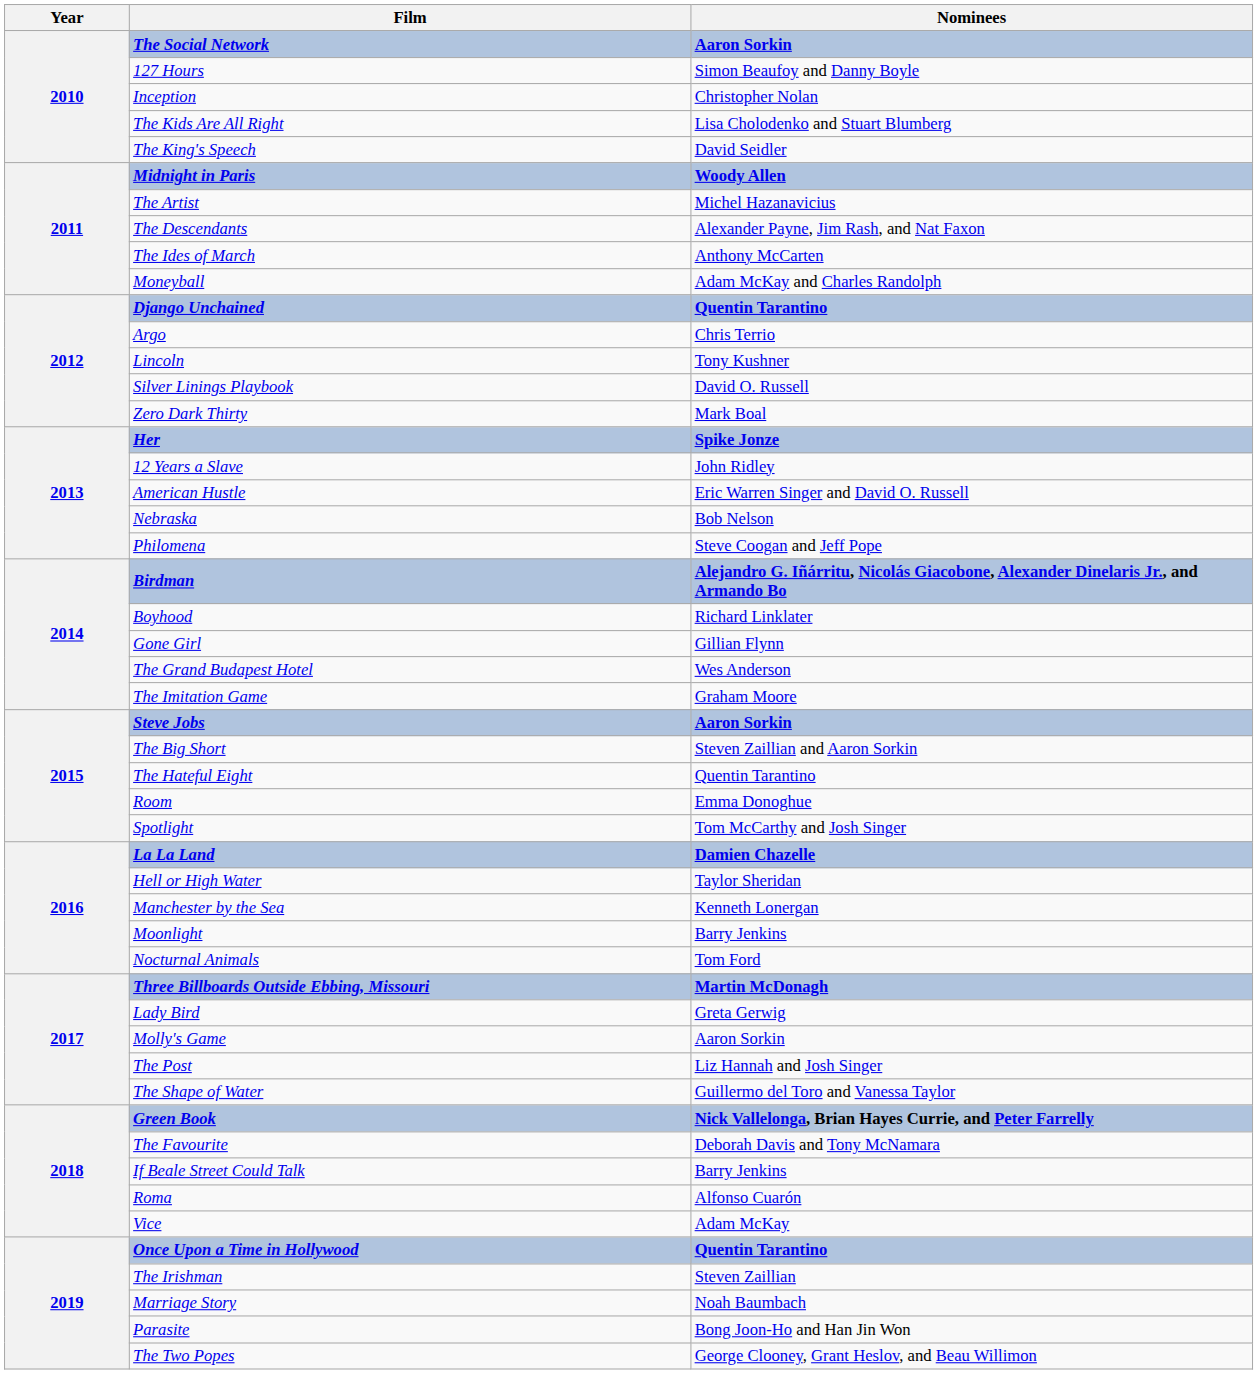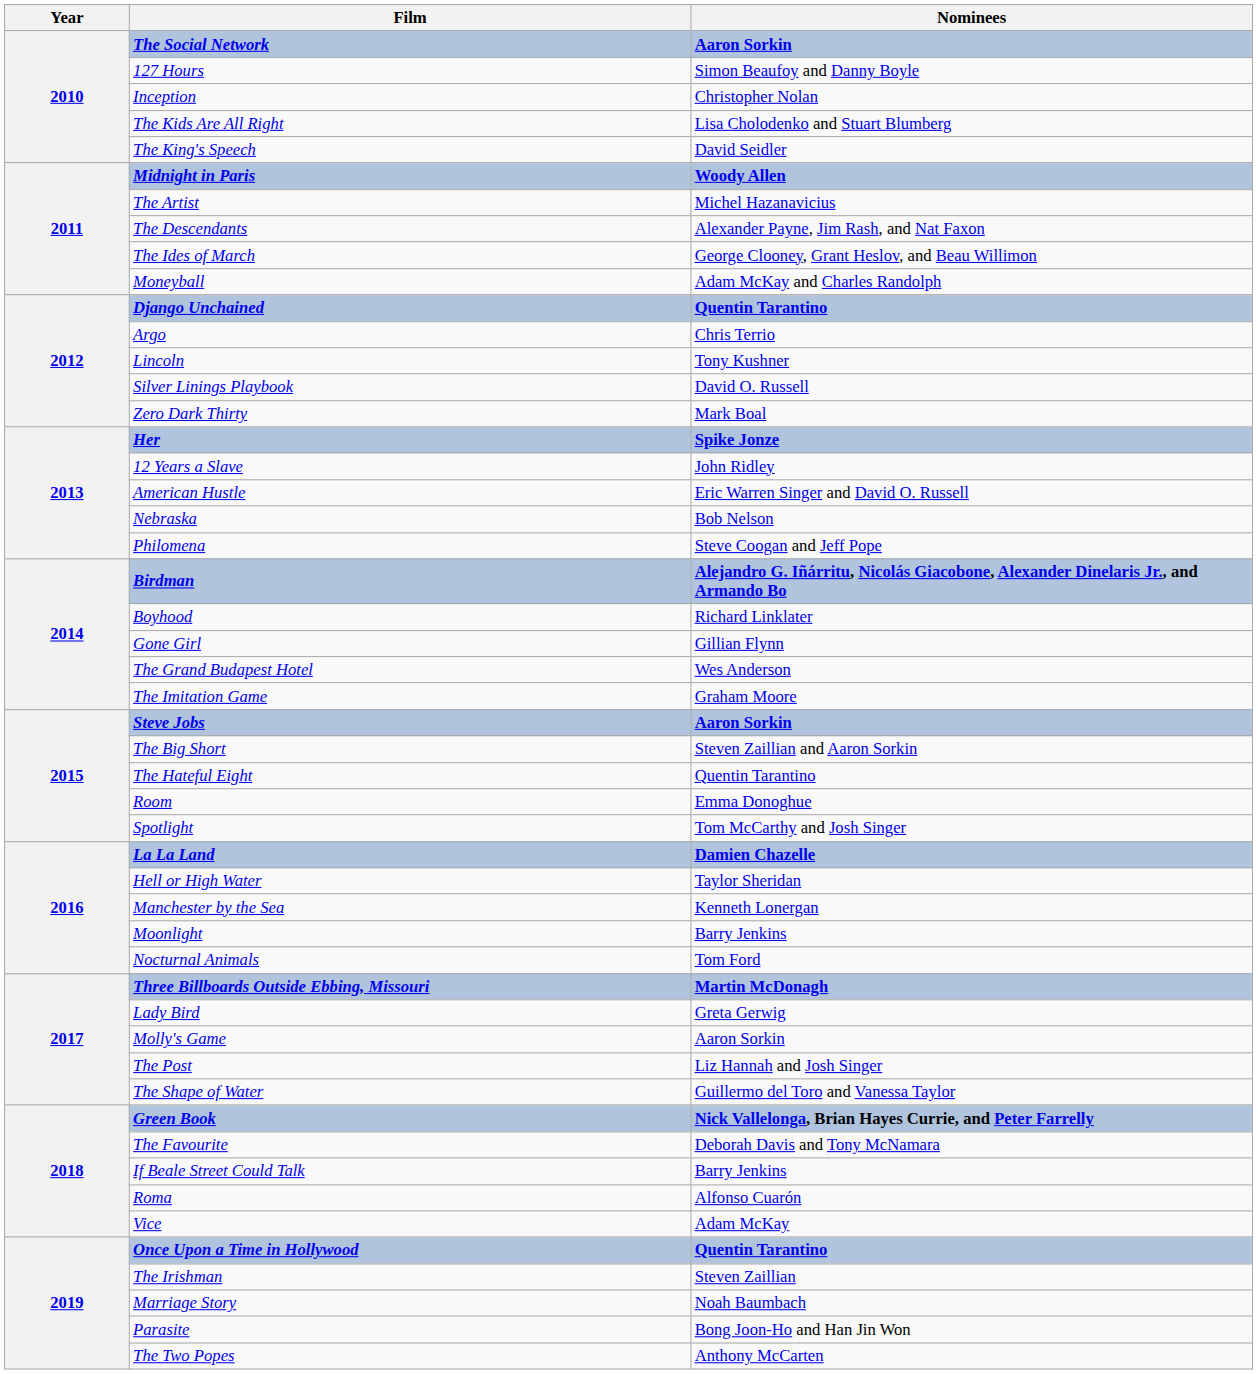The Ides of March | Nominees: Anthony McCarten -> George Clooney, Grant Heslov, and Beau Willimon
The Two Popes | Nominees: George Clooney, Grant Heslov, and Beau Willimon -> Anthony McCarten
